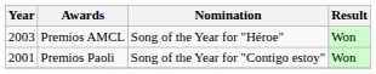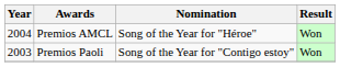Premios AMCL | Year: 2003 -> 2004
Premios Paoli | Year: 2001 -> 2003
